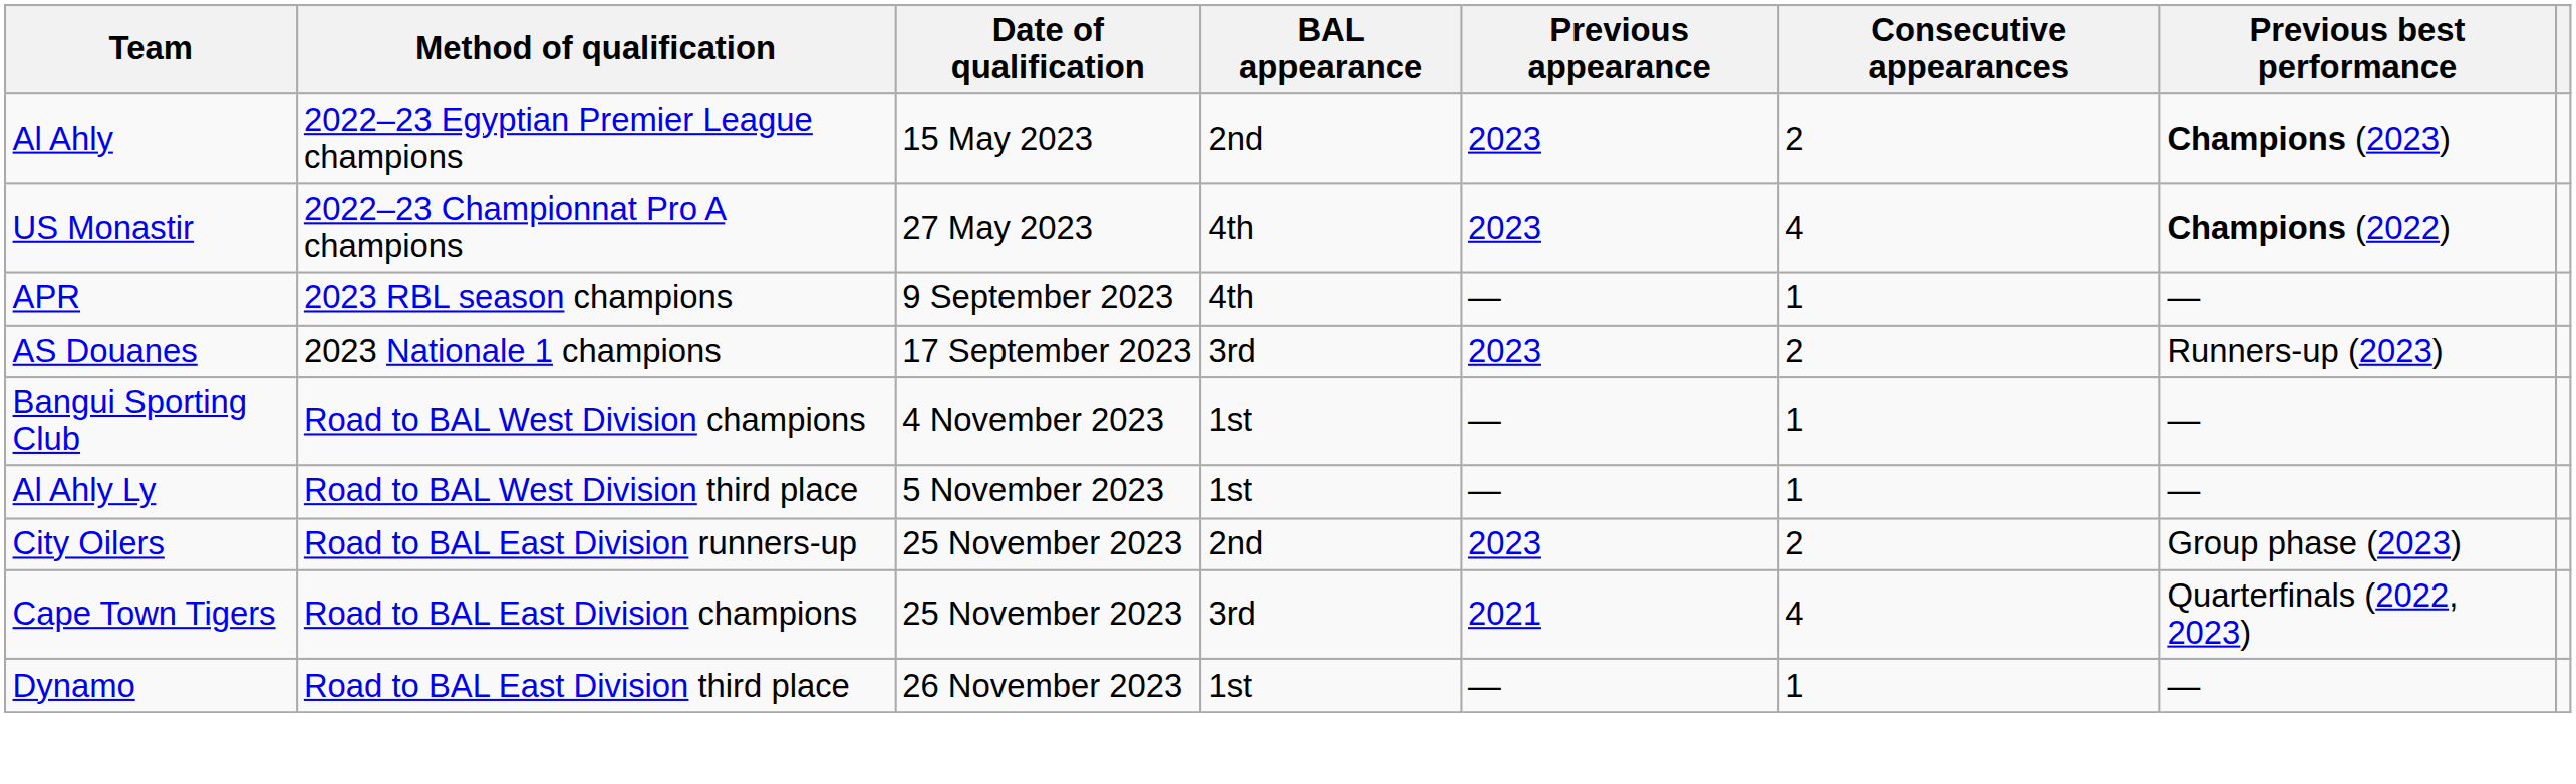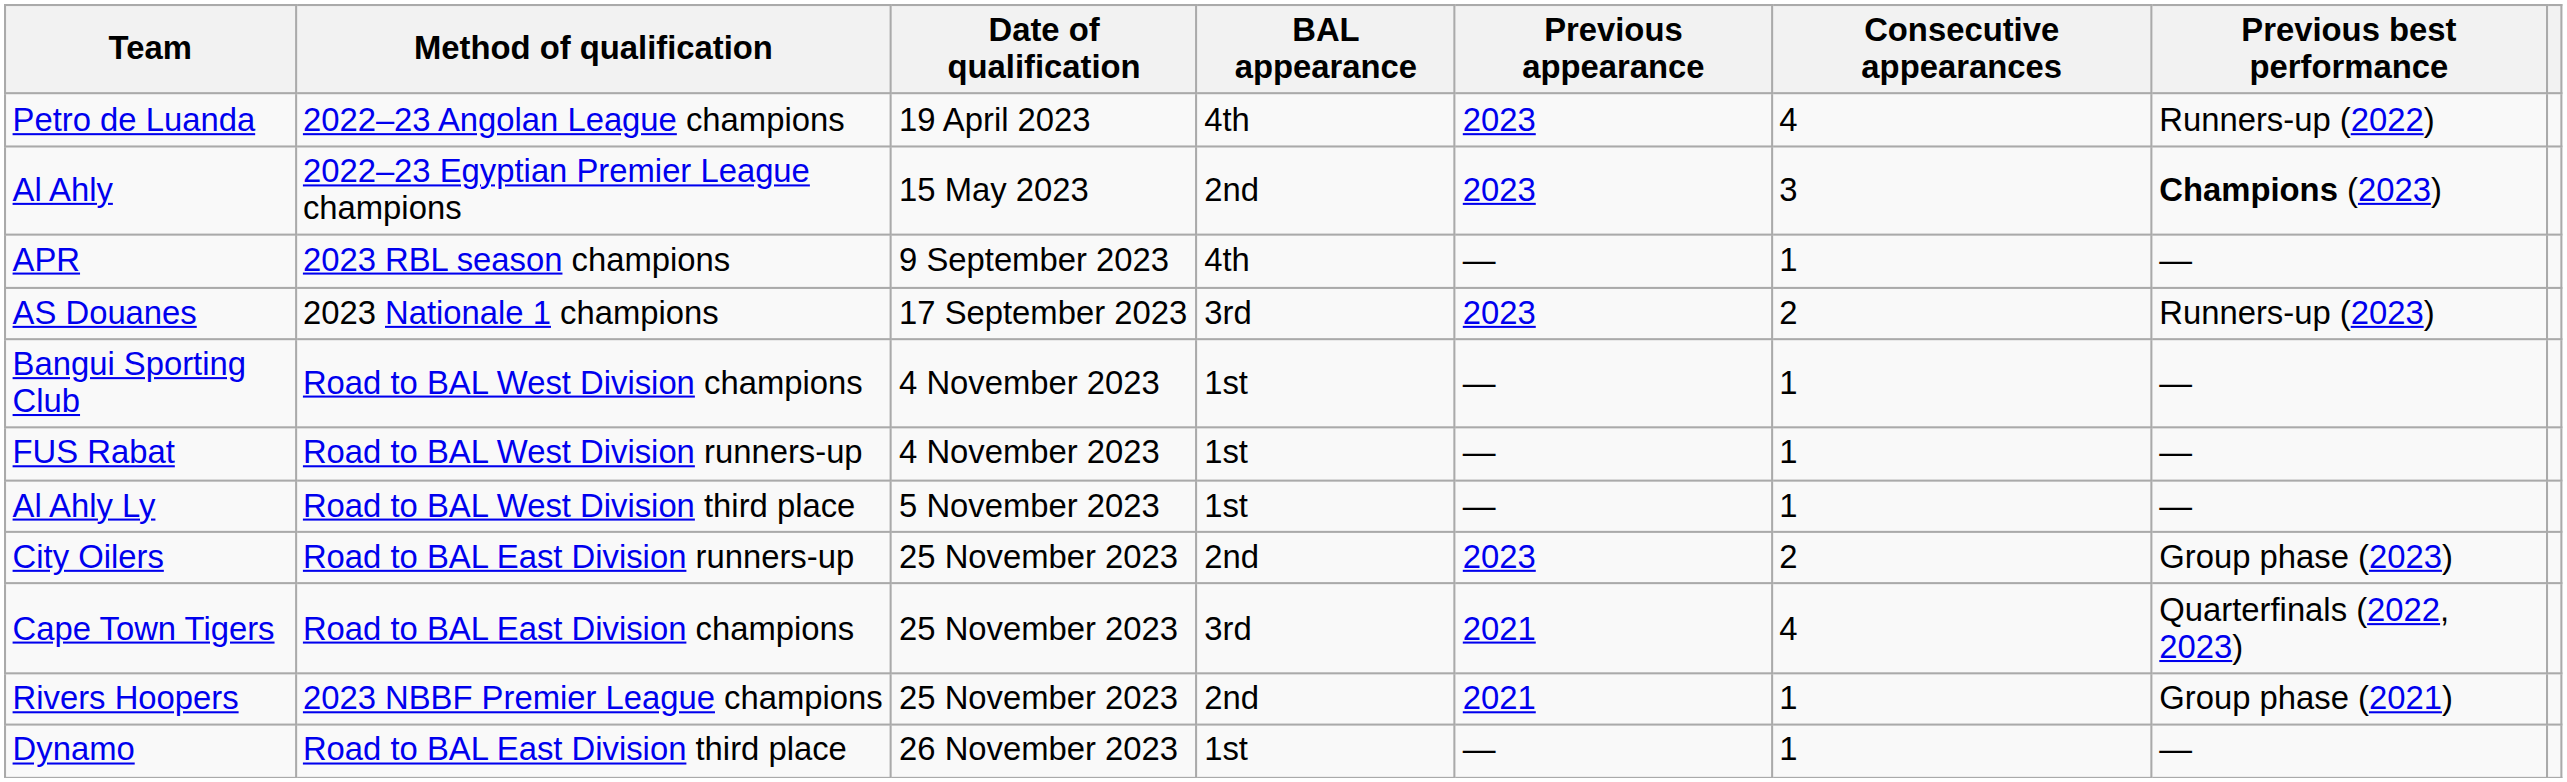+ row: Petro de Luanda | 2022–23 Angolan League champions | 19 April 2023 | 4th | 2023 | 4 | Runners-up (2022)
Al Ahly | Consecutive appearances: 2 -> 3
- row: US Monastir | 2022–23 Championnat Pro A champions | 27 May 2023 | 4th | 2023 | 4 | Champions (2022)
+ row: FUS Rabat | Road to BAL West Division runners-up | 4 November 2023 | 1st | — | 1 | —
+ row: Rivers Hoopers | 2023 NBBF Premier League champions | 25 November 2023 | 2nd | 2021 | 1 | Group phase (2021)
